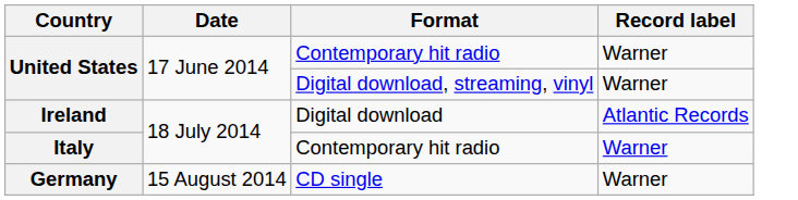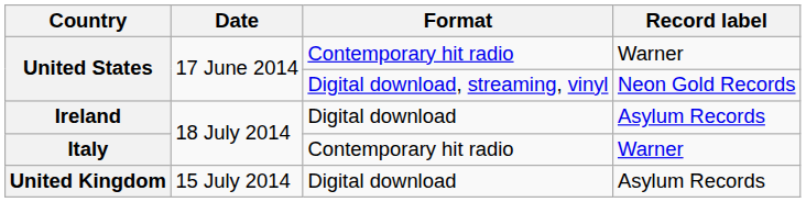United States / Digital download, streaming, vinyl | Record label: Warner -> Neon Gold Records
Ireland | Record label: Atlantic Records -> Asylum Records
+ row: United Kingdom | 15 July 2014 | Digital download | Asylum Records
- row: Germany | 15 August 2014 | CD single | Warner
